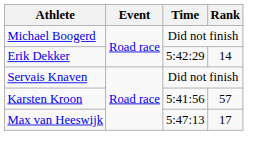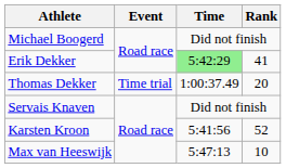Erik Dekker | Time: no background -> lightgreen background
Erik Dekker | Rank: 14 -> 41
+ row: Thomas Dekker | Time trial | 1:00:37.49 | 20
Karsten Kroon | Rank: 57 -> 52
Max van Heeswijk | Rank: 17 -> 10
